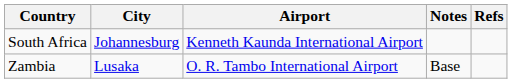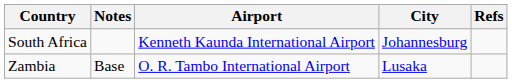columns swapped: City <-> Notes
